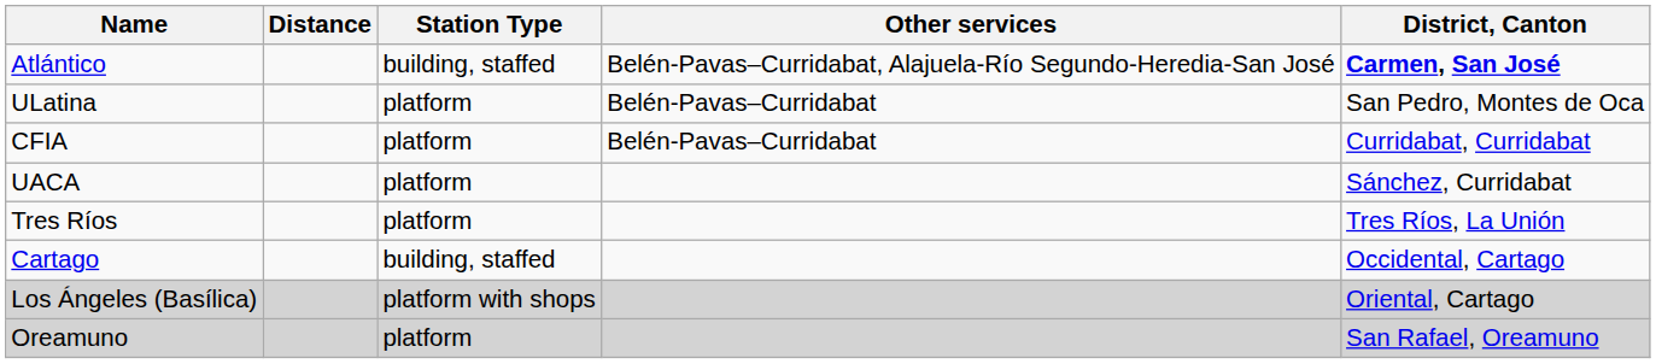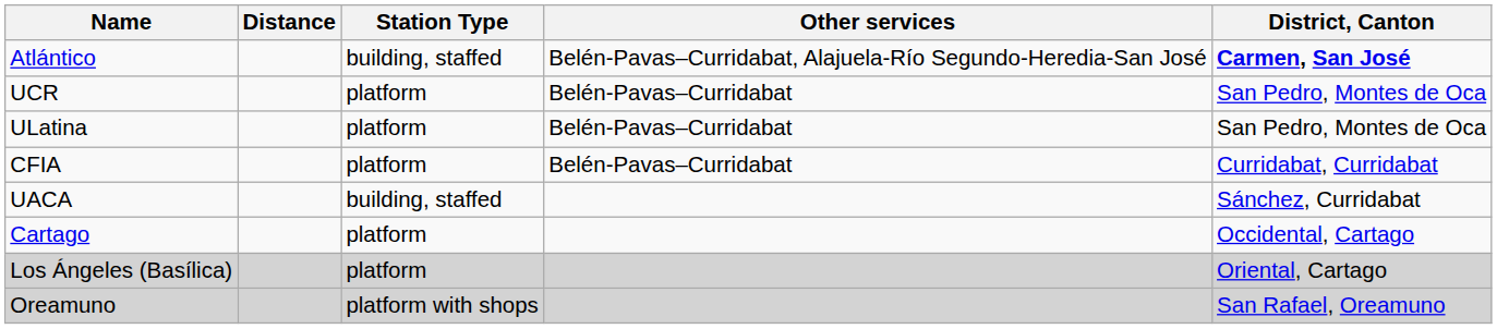+ row: UCR | platform | Belén-Pavas–Curridabat | San Pedro, Montes de Oca
UACA | Station Type: platform -> building, staffed
- row: Tres Ríos | platform | Tres Ríos, La Unión
Cartago | Station Type: building, staffed -> platform
Los Ángeles (Basílica) | Station Type: platform with shops -> platform
Oreamuno | Station Type: platform -> platform with shops
